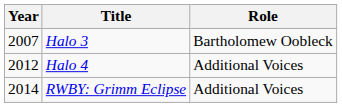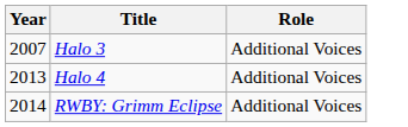Halo 3 | Role: Bartholomew Oobleck -> Additional Voices
Halo 4 | Year: 2012 -> 2013
